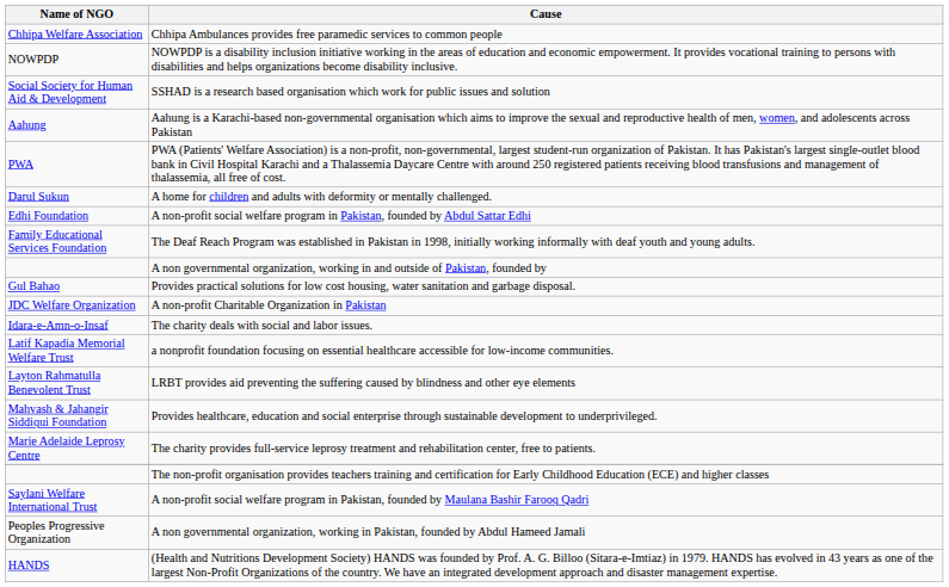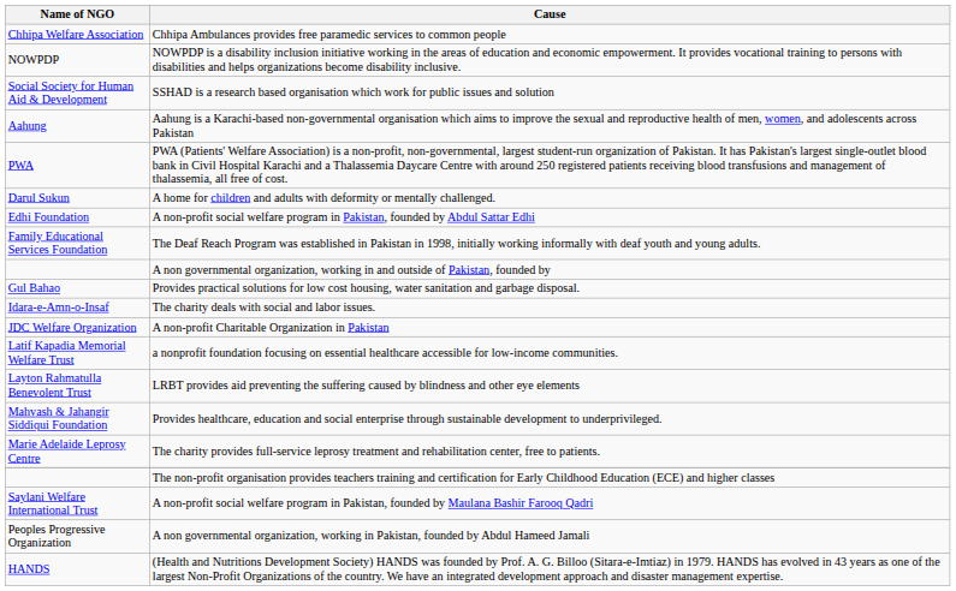rows swapped: The charity deals with social and labor issues. <-> A non-profit Charitable Organization in Pakistan
